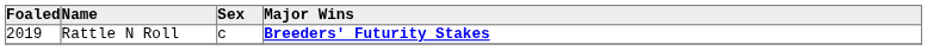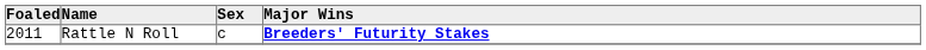Rattle N Roll | Foaled: 2019 -> 2011
